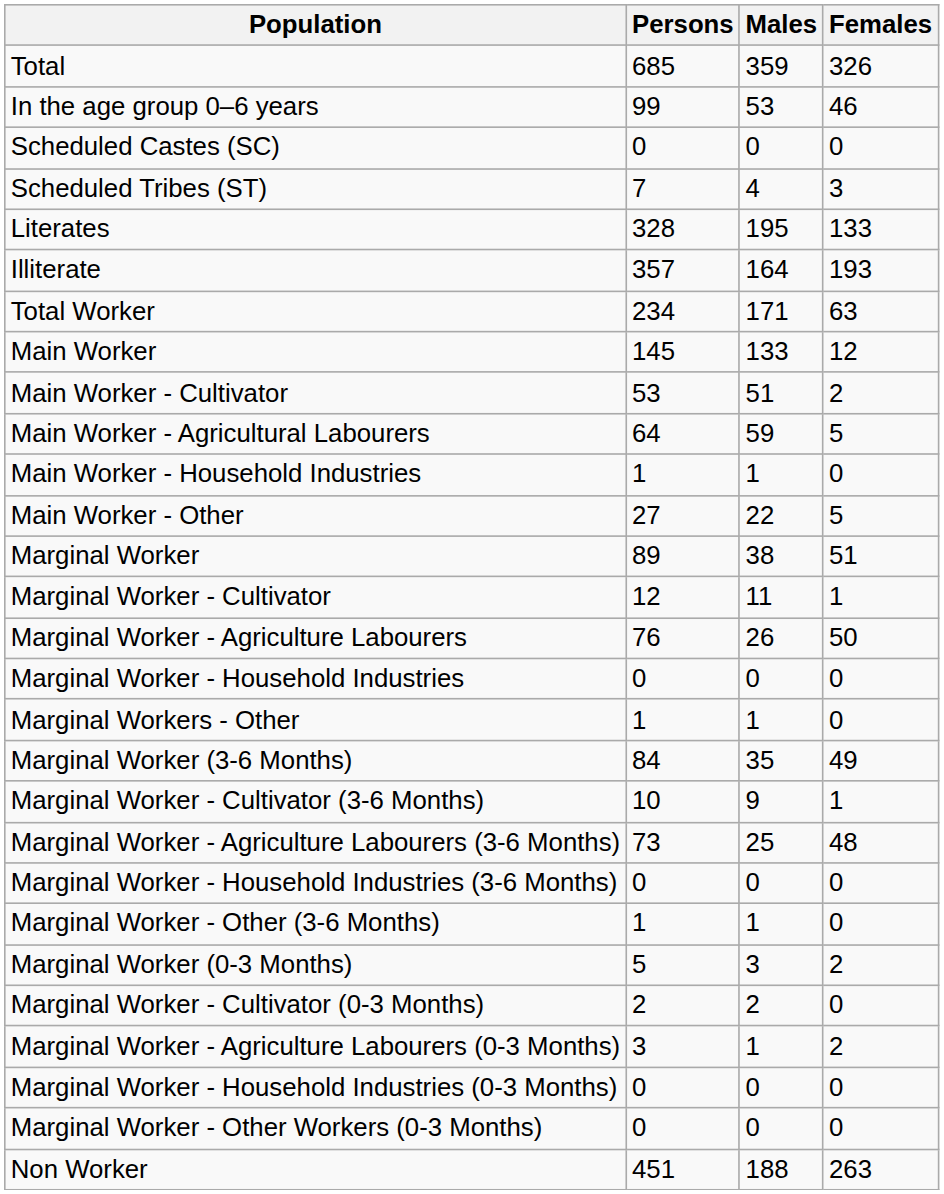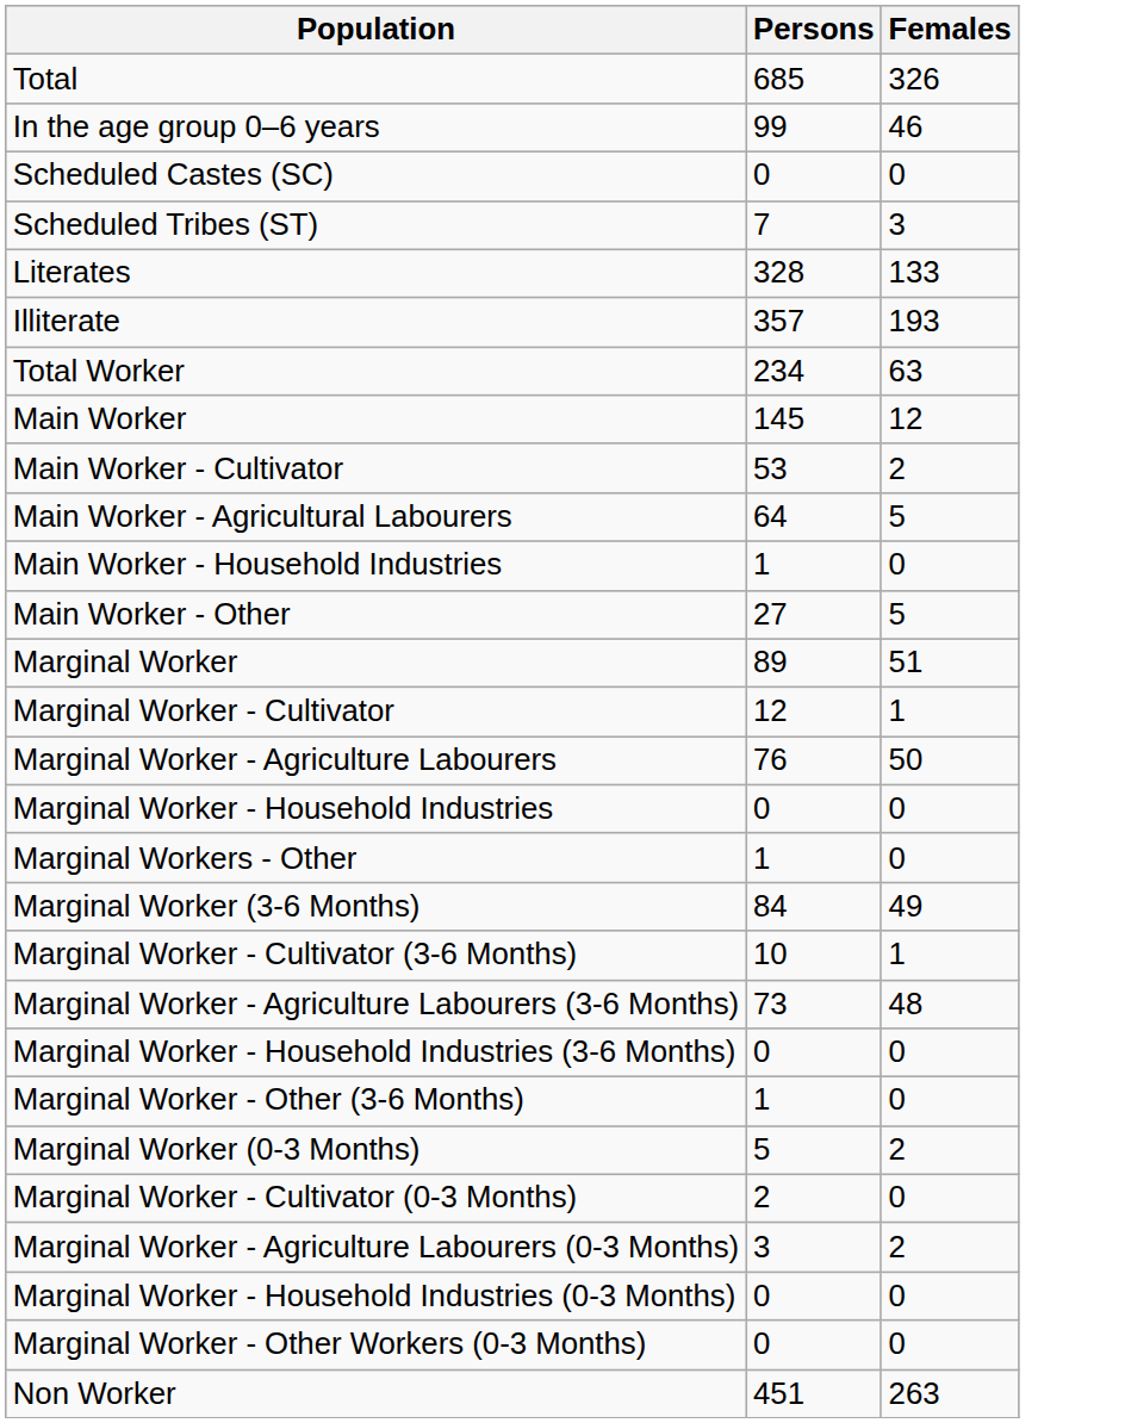- column: Males | 359 | 53 | 0 | 4 | 195 | 164 | 171 | 133 | 51 | 59 | 1 | 22 | 38 | 11 | 26 | 0 | 1 | 35 | 9 | 25 | 0 | 1 | 3 | 2 | 1 | 0 | 0 | 188
